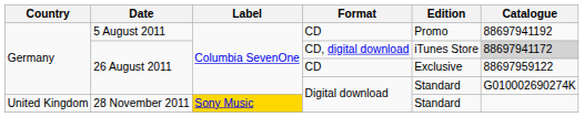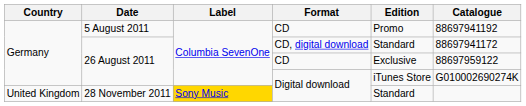26 August 2011 / CD, digital download | Edition: iTunes Store -> Standard
26 August 2011 / CD, digital download | Catalogue: lightgrey background -> no background
26 August 2011 / Digital download | Edition: Standard -> iTunes Store
